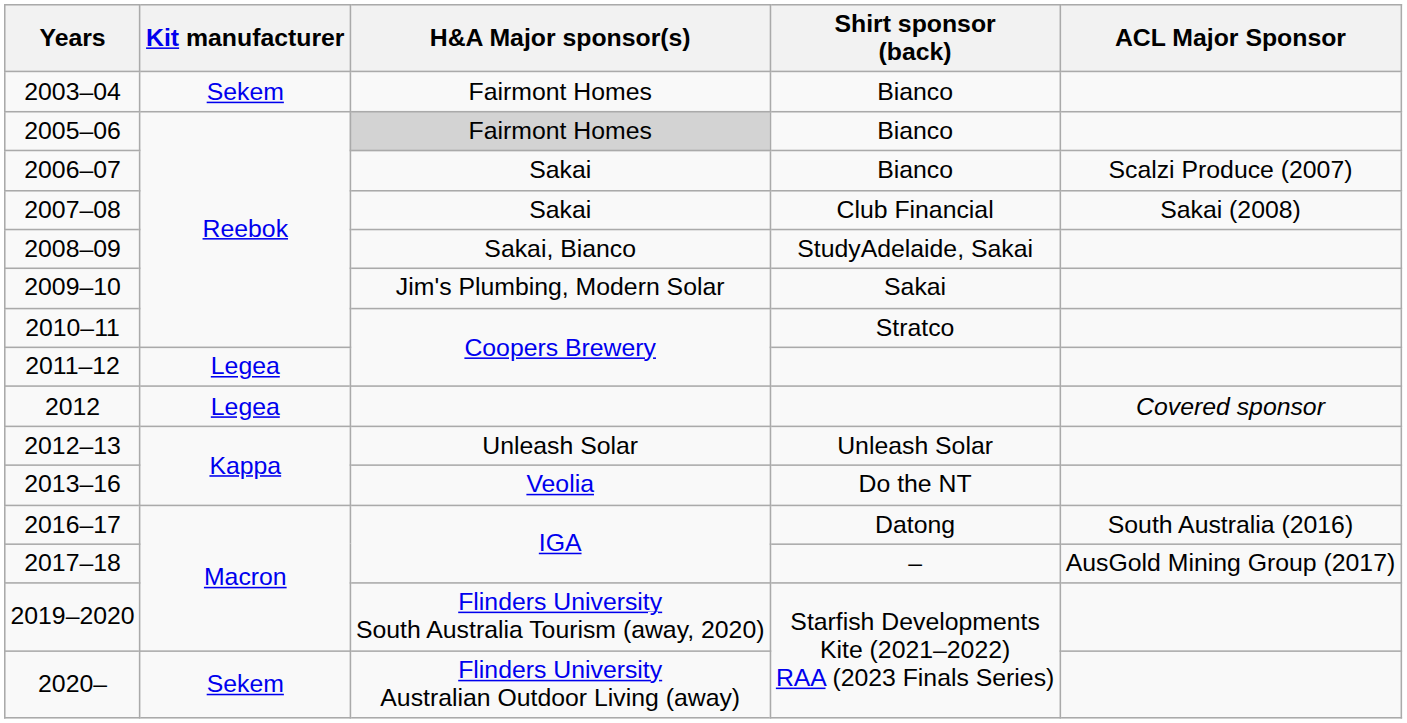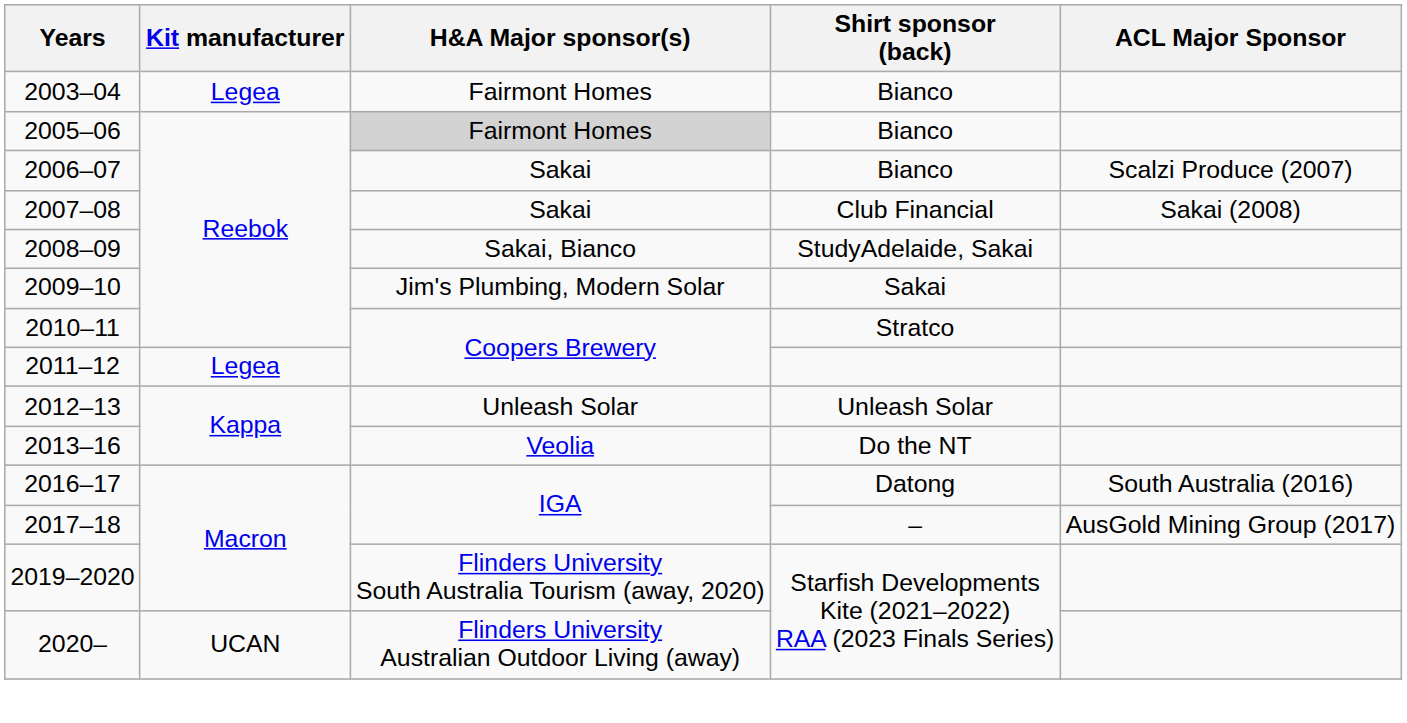2003–04 | Kit manufacturer: Sekem -> Legea
- row: 2012 | Legea | Covered sponsor
2020– | Kit manufacturer: Sekem -> UCAN
